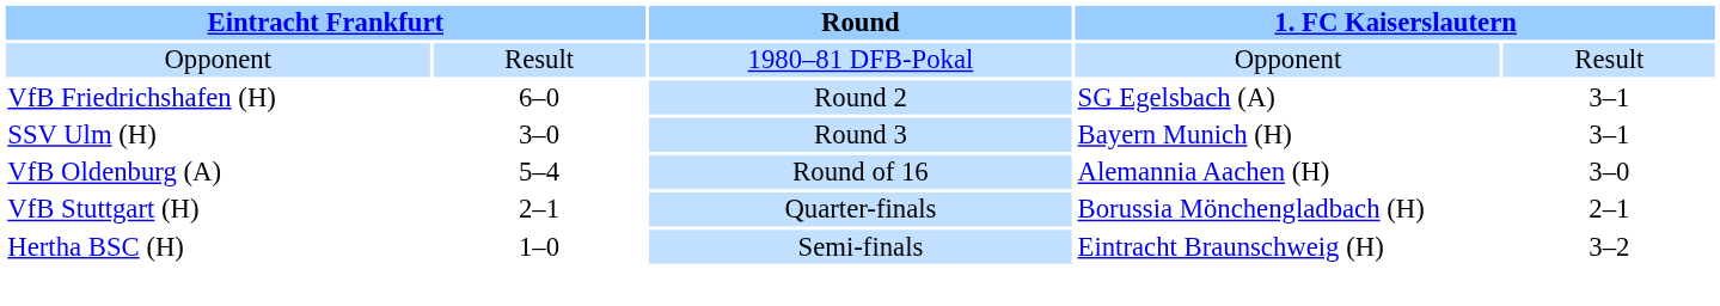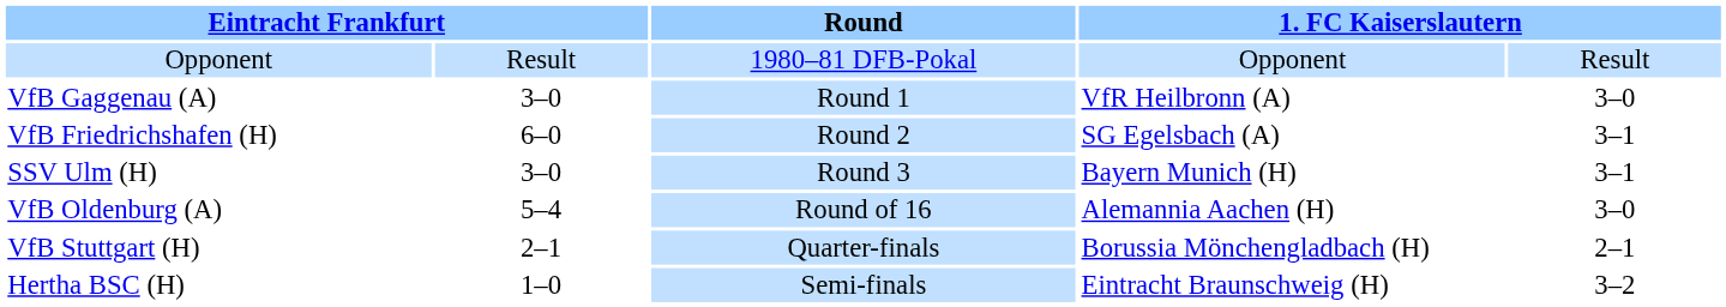+ row: VfB Gaggenau (A) | 3–0 | Round 1 | VfR Heilbronn (A) | 3–0
